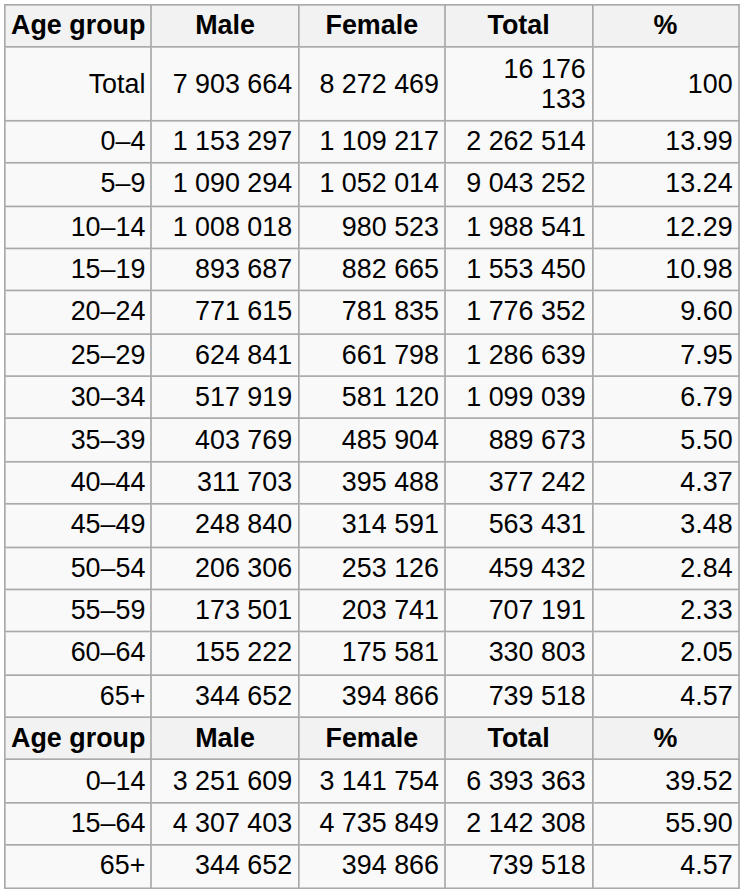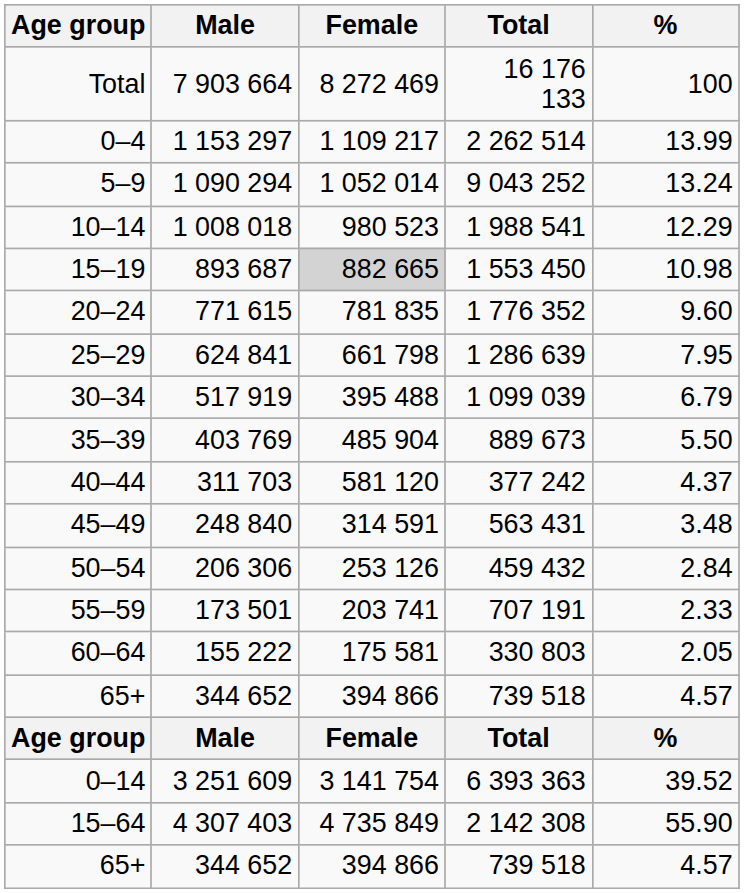15–19 | Female: no background -> lightgrey background
30–34 | Female: 581 120 -> 395 488
40–44 | Female: 395 488 -> 581 120
